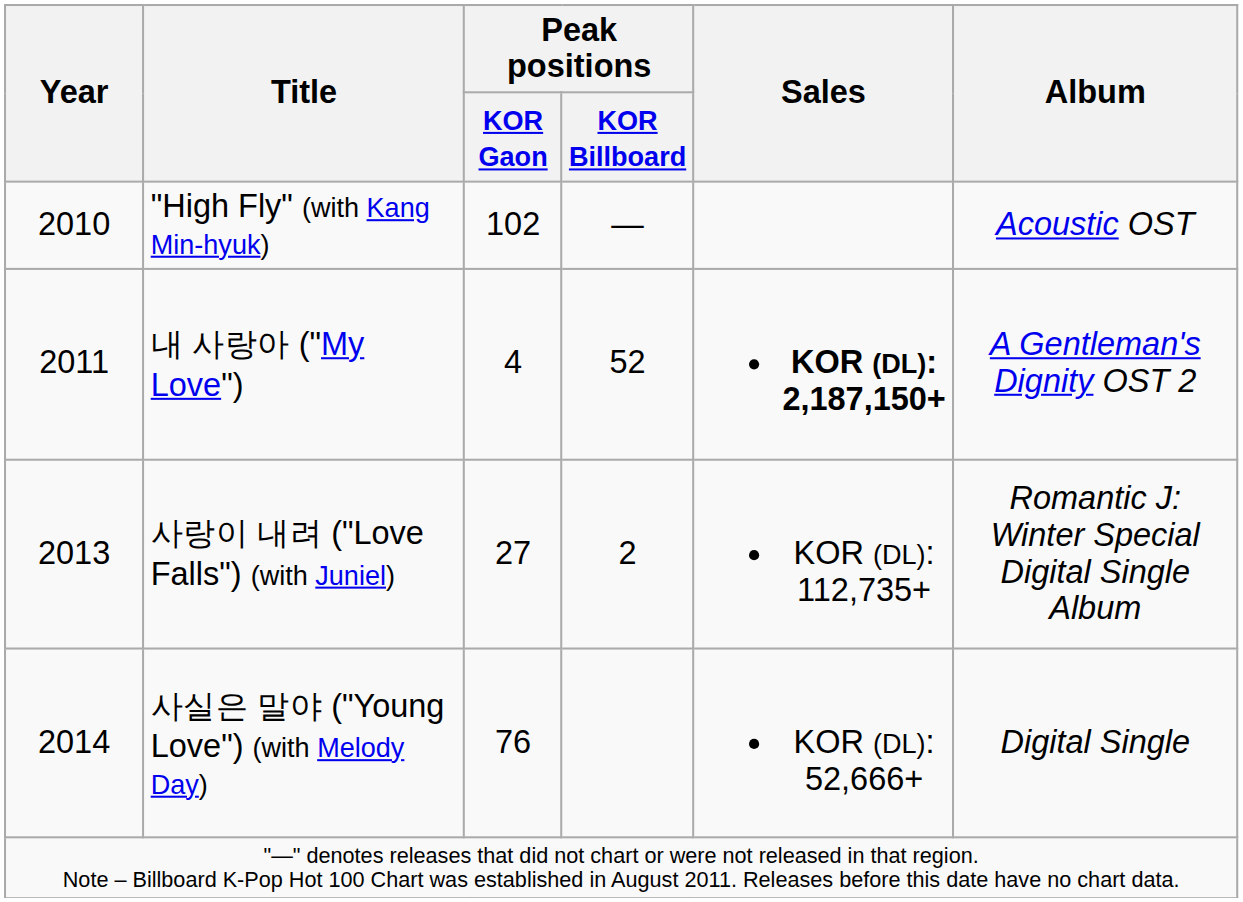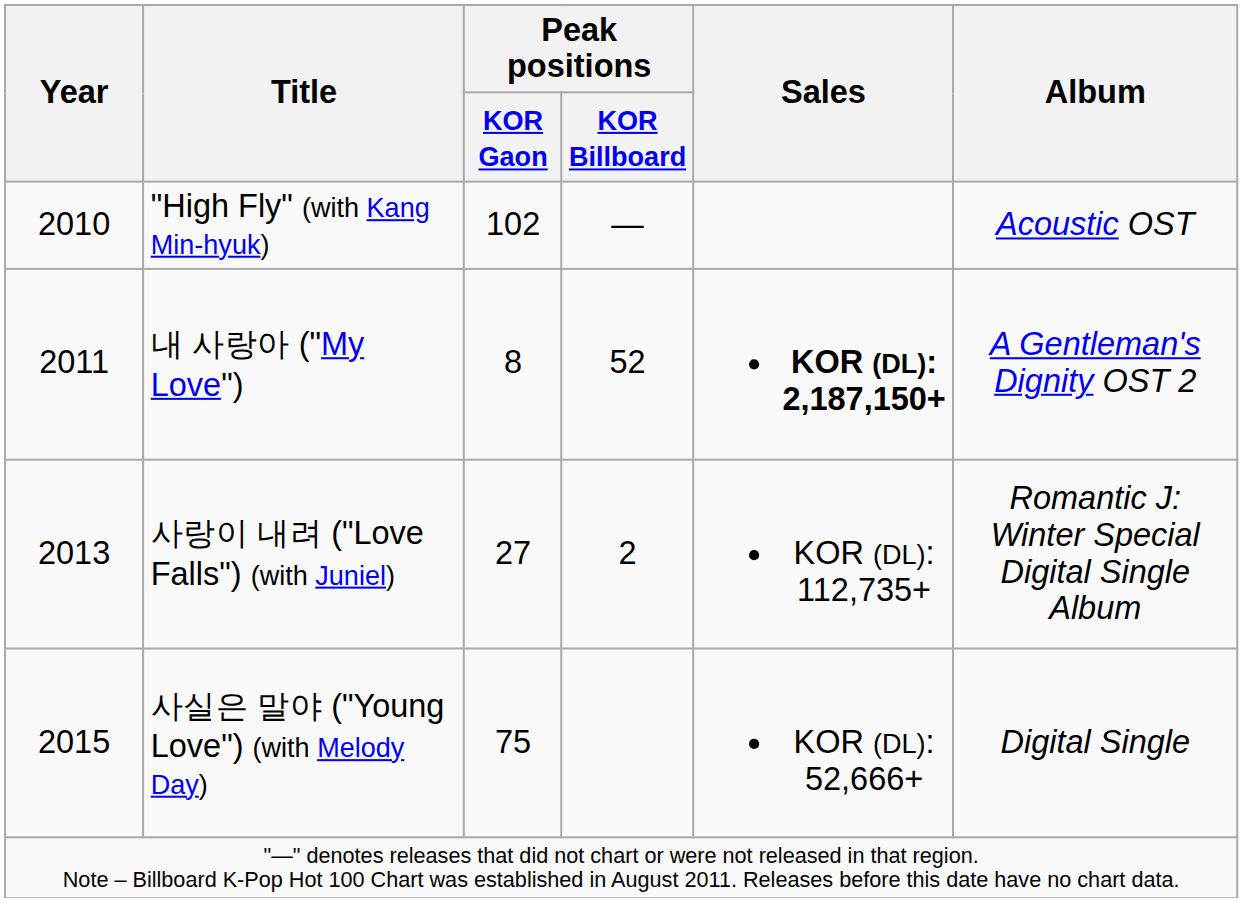내 사랑아 ("My Love") | Peak positions / KOR Gaon: 4 -> 8
사실은 말야 ("Young Love") (with Melody Day) | Year: 2014 -> 2015
사실은 말야 ("Young Love") (with Melody Day) | Peak positions / KOR Gaon: 76 -> 75
